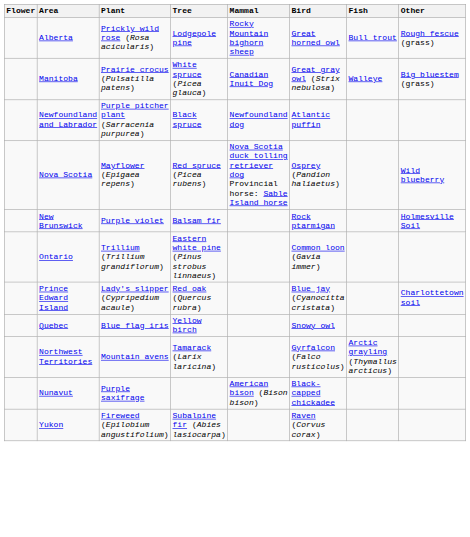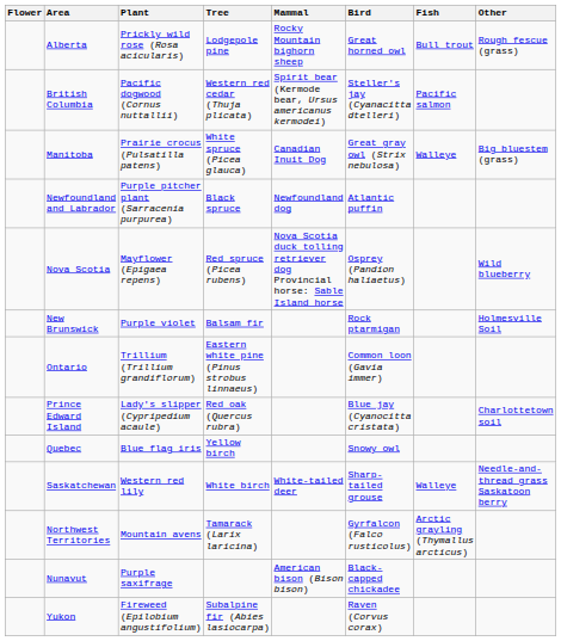+ row: British Columbia | Pacific dogwood (Cornus nuttallii) | Western red cedar (Thuja plicata) | Spirit bear (Kermode bear, Ursus americanus kermodei) | Steller's jay (Cyanacitta dtelleri) | Pacific salmon
+ row: Saskatchewan | Western red lily | White birch | White-tailed deer | Sharp-tailed grouse | Walleye | Needle-and-thread grass Saskatoon berry
